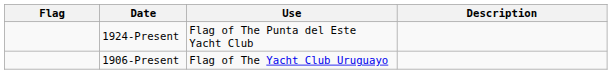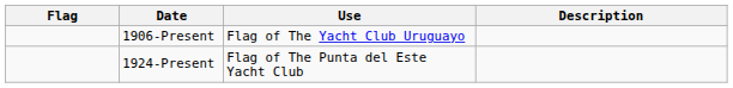rows swapped: 1924-Present <-> 1906-Present
